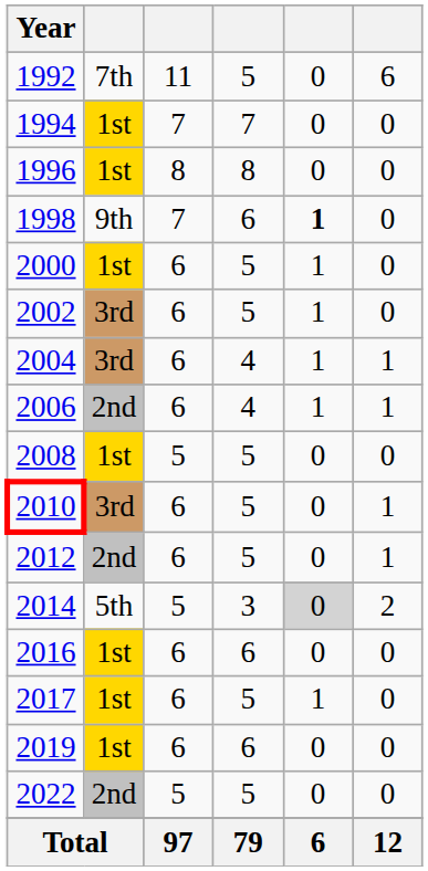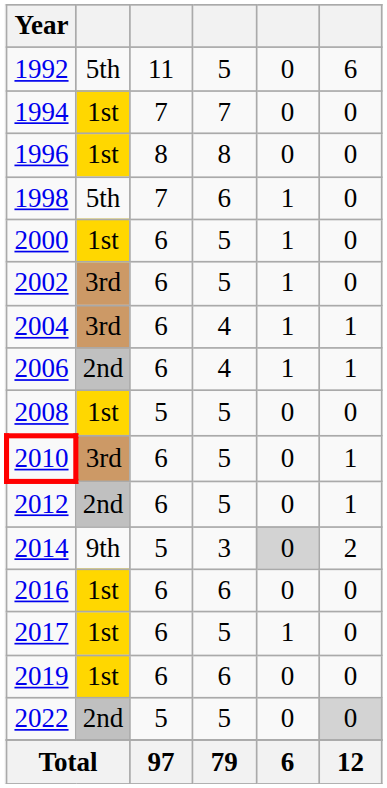1992 | column 2: 7th -> 5th
1998 | column 2: 9th -> 5th
1998 | column 5: bold -> normal
2014 | column 2: 5th -> 9th
2022 | column 6: no background -> lightgrey background
